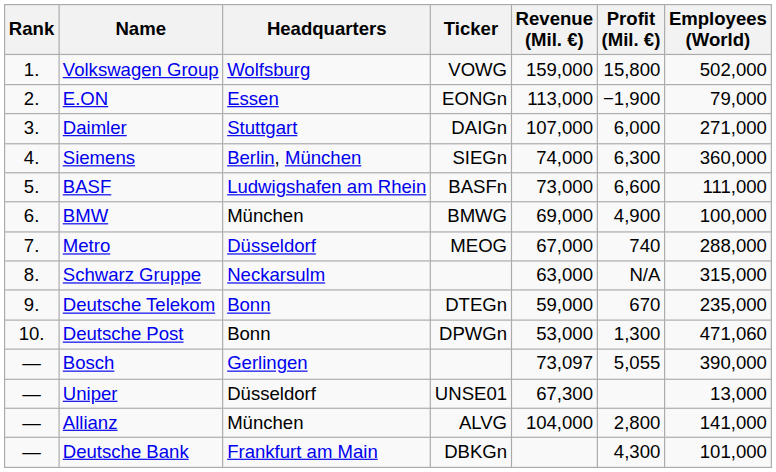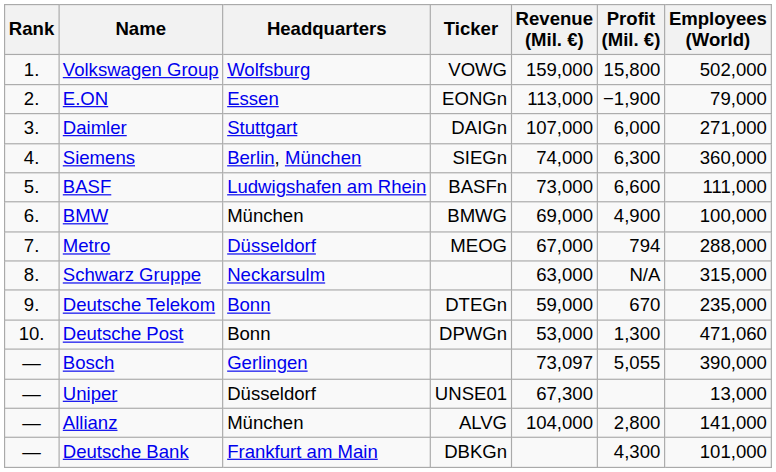Metro | Profit (Mil. €): 740 -> 794
